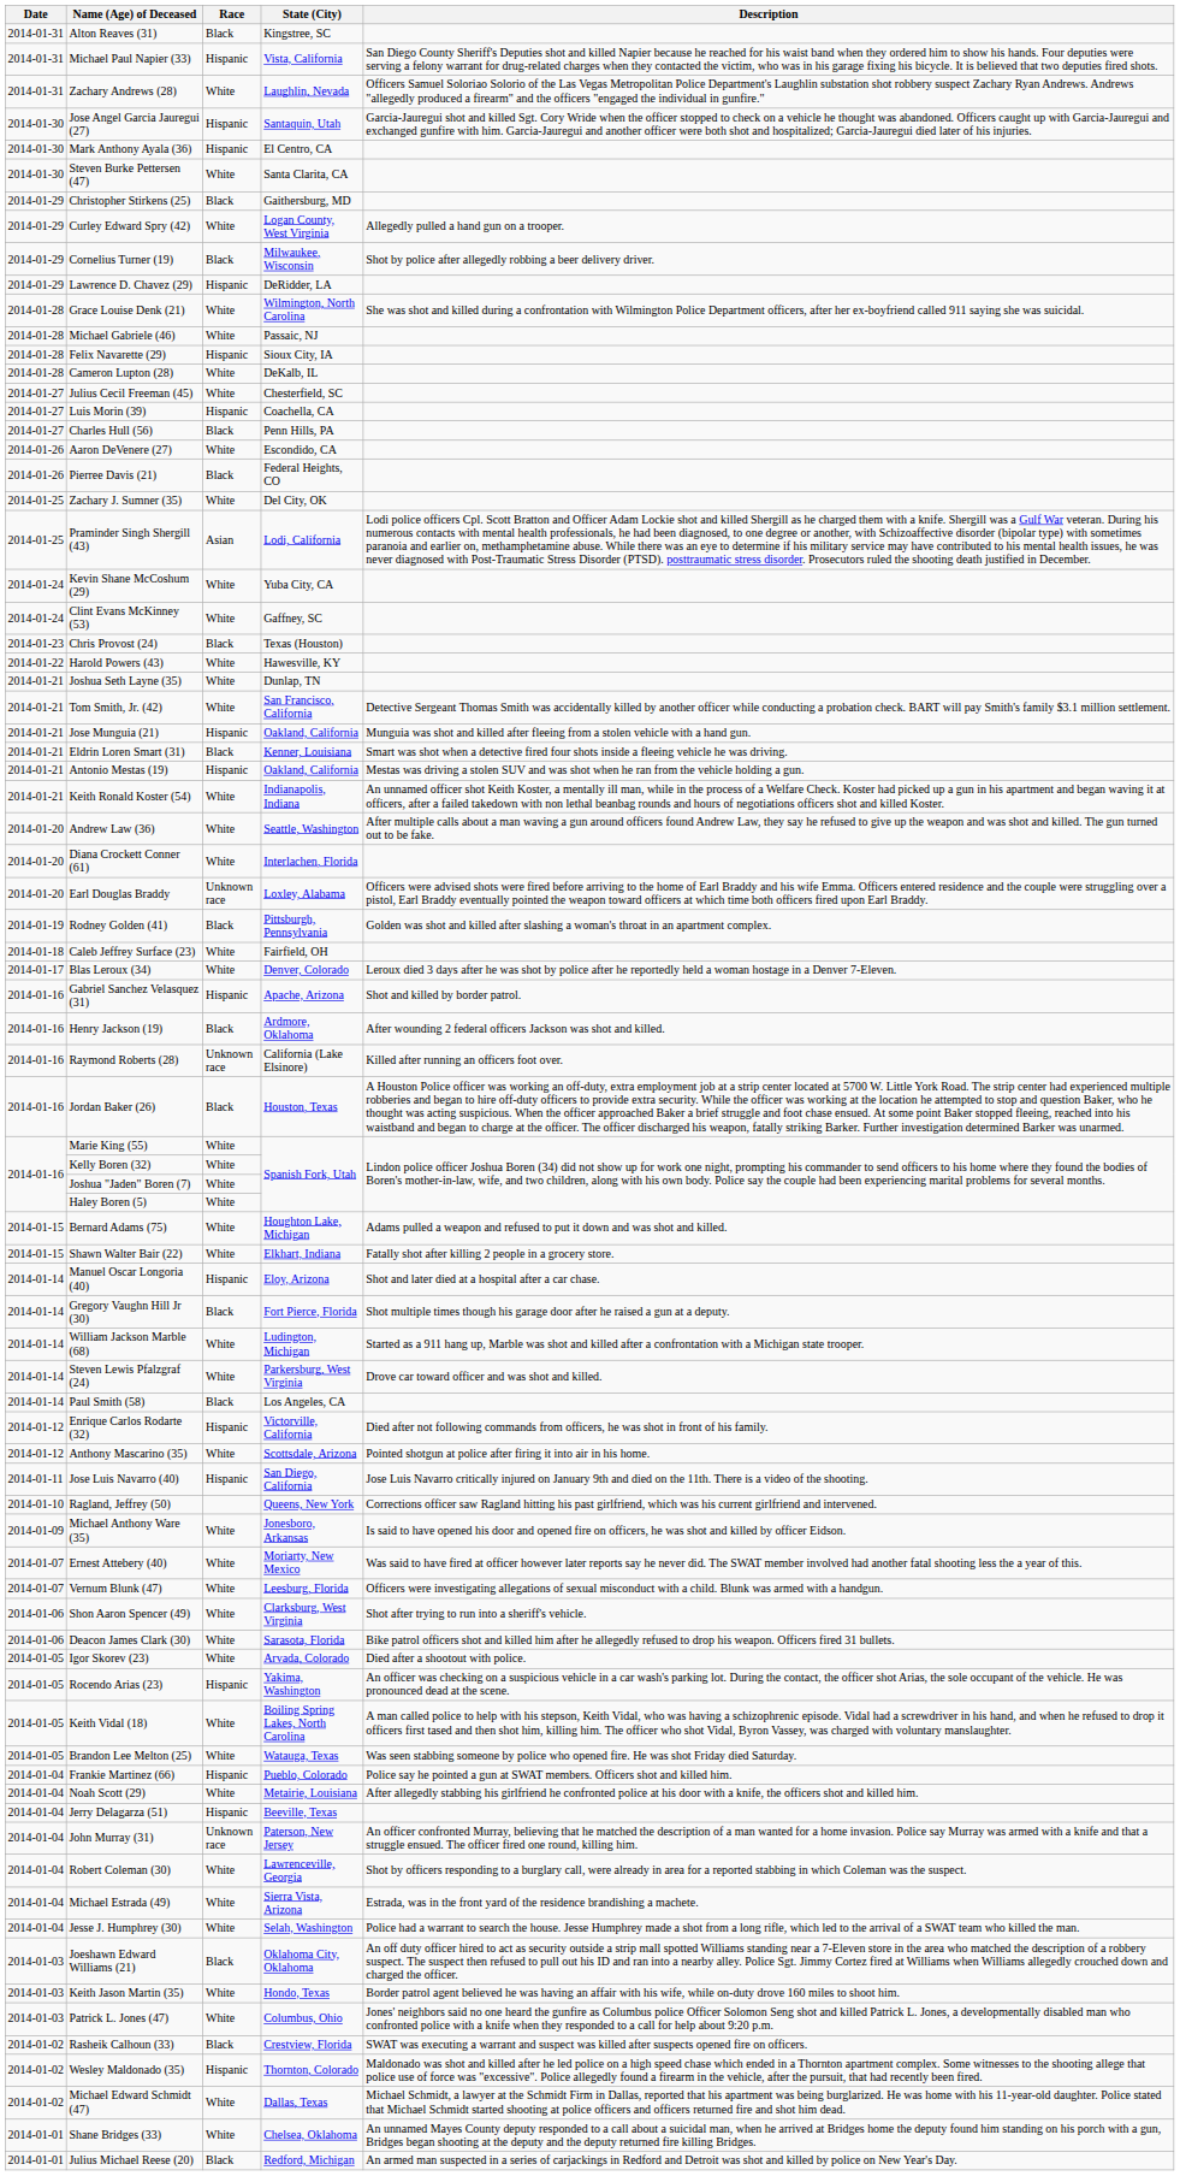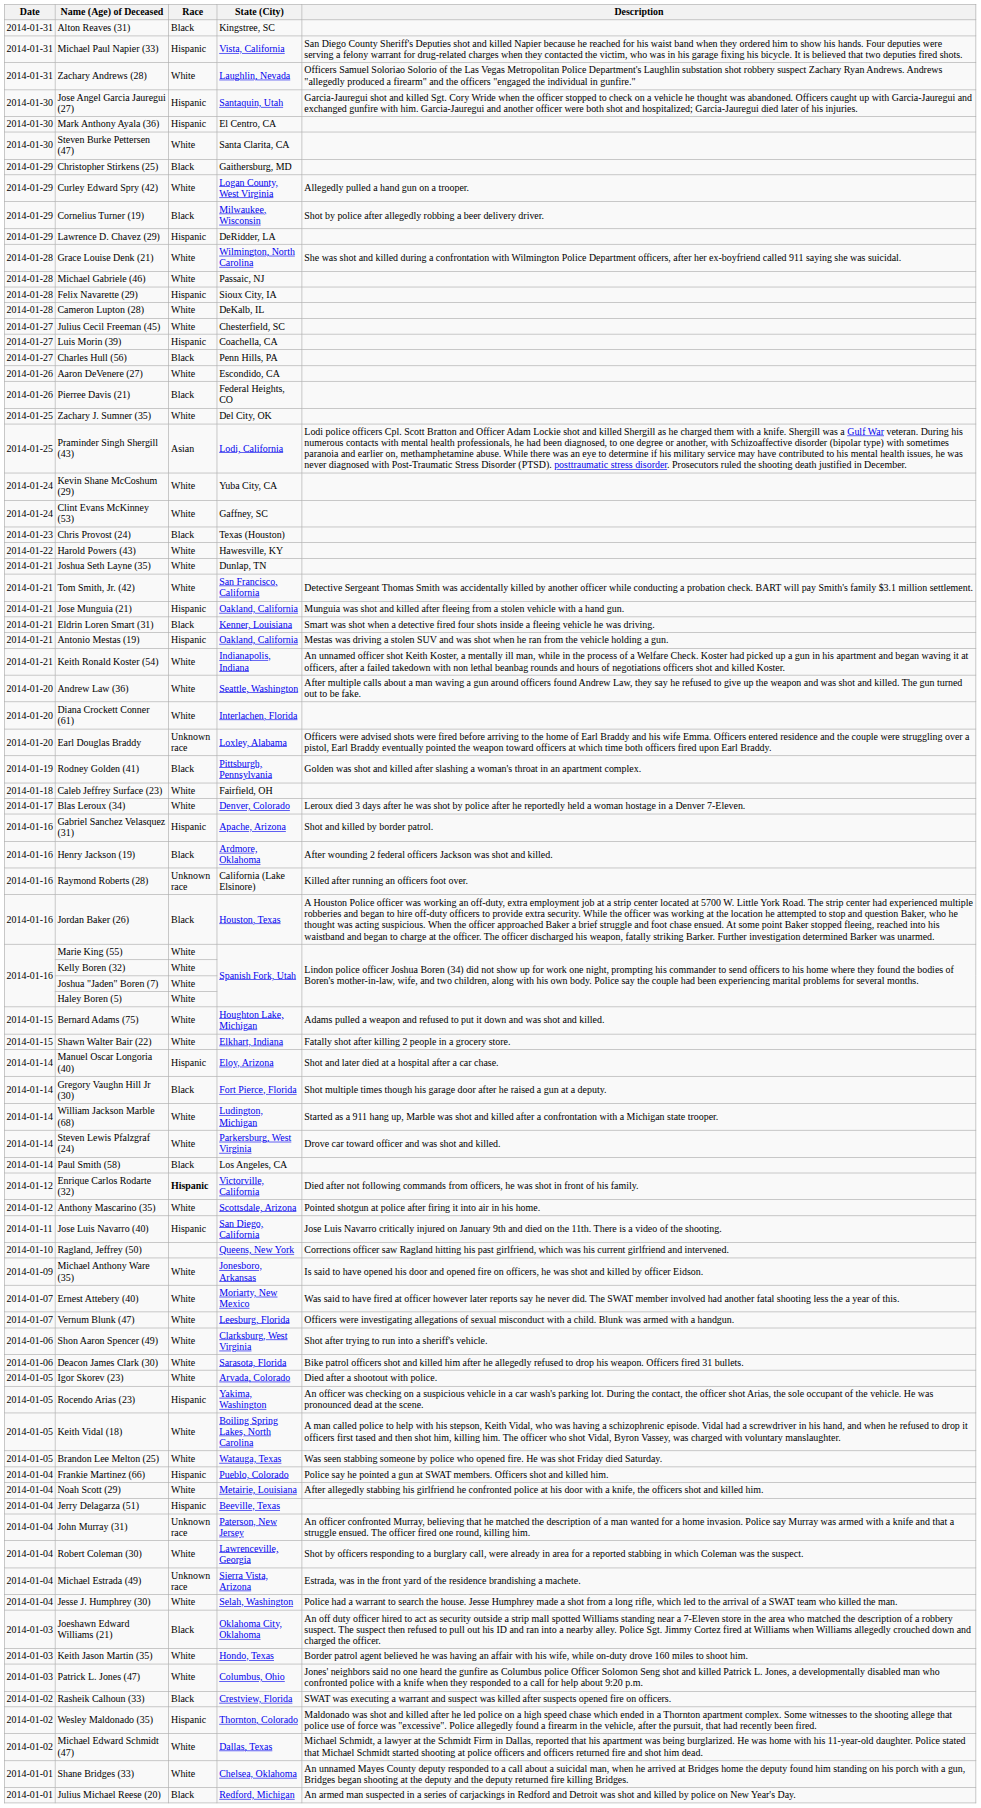Enrique Carlos Rodarte (32) | Race: normal -> bold
Michael Estrada (49) | Race: White -> Unknown race
